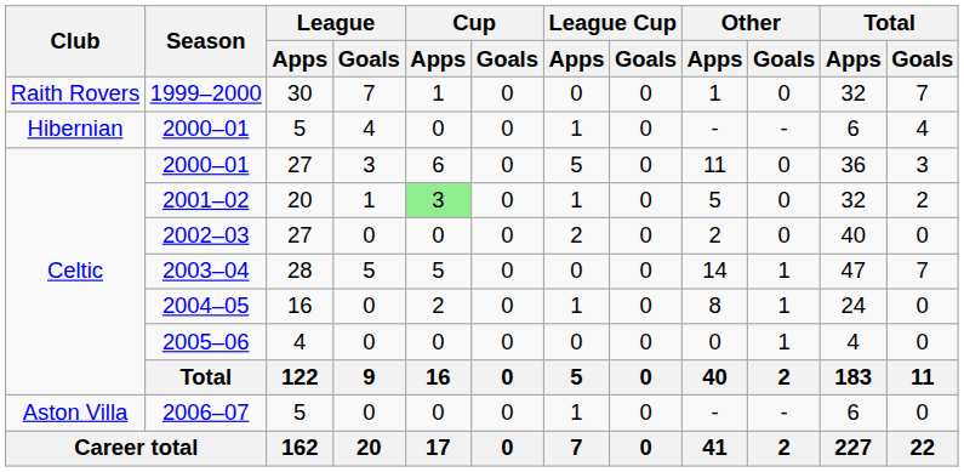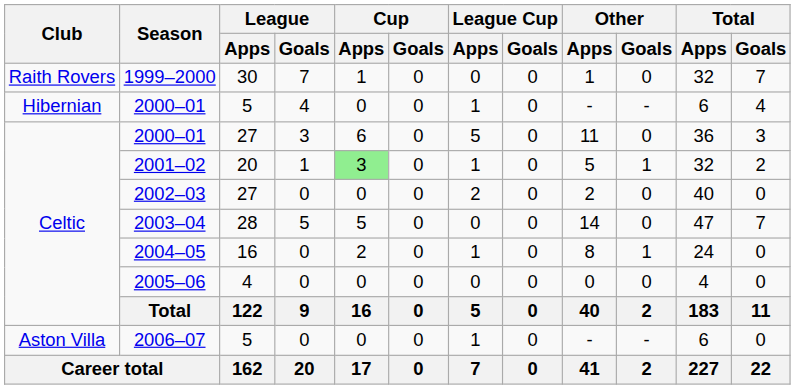2001–02 | Other / Goals: 0 -> 1
2003–04 | Other / Goals: 1 -> 0
2005–06 | Other / Goals: 1 -> 0
